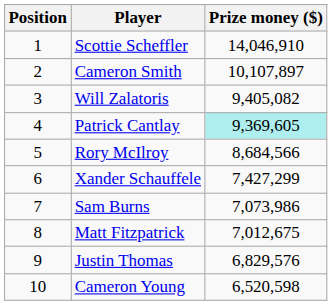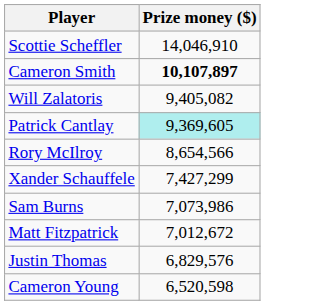- column: Position | 1 | 2 | 3 | 4 | 5 | 6 | 7 | 8 | 9 | 10
Cameron Smith | Prize money ($): normal -> bold
Rory McIlroy | Prize money ($): 8,684,566 -> 8,654,566
Matt Fitzpatrick | Prize money ($): 7,012,675 -> 7,012,672
